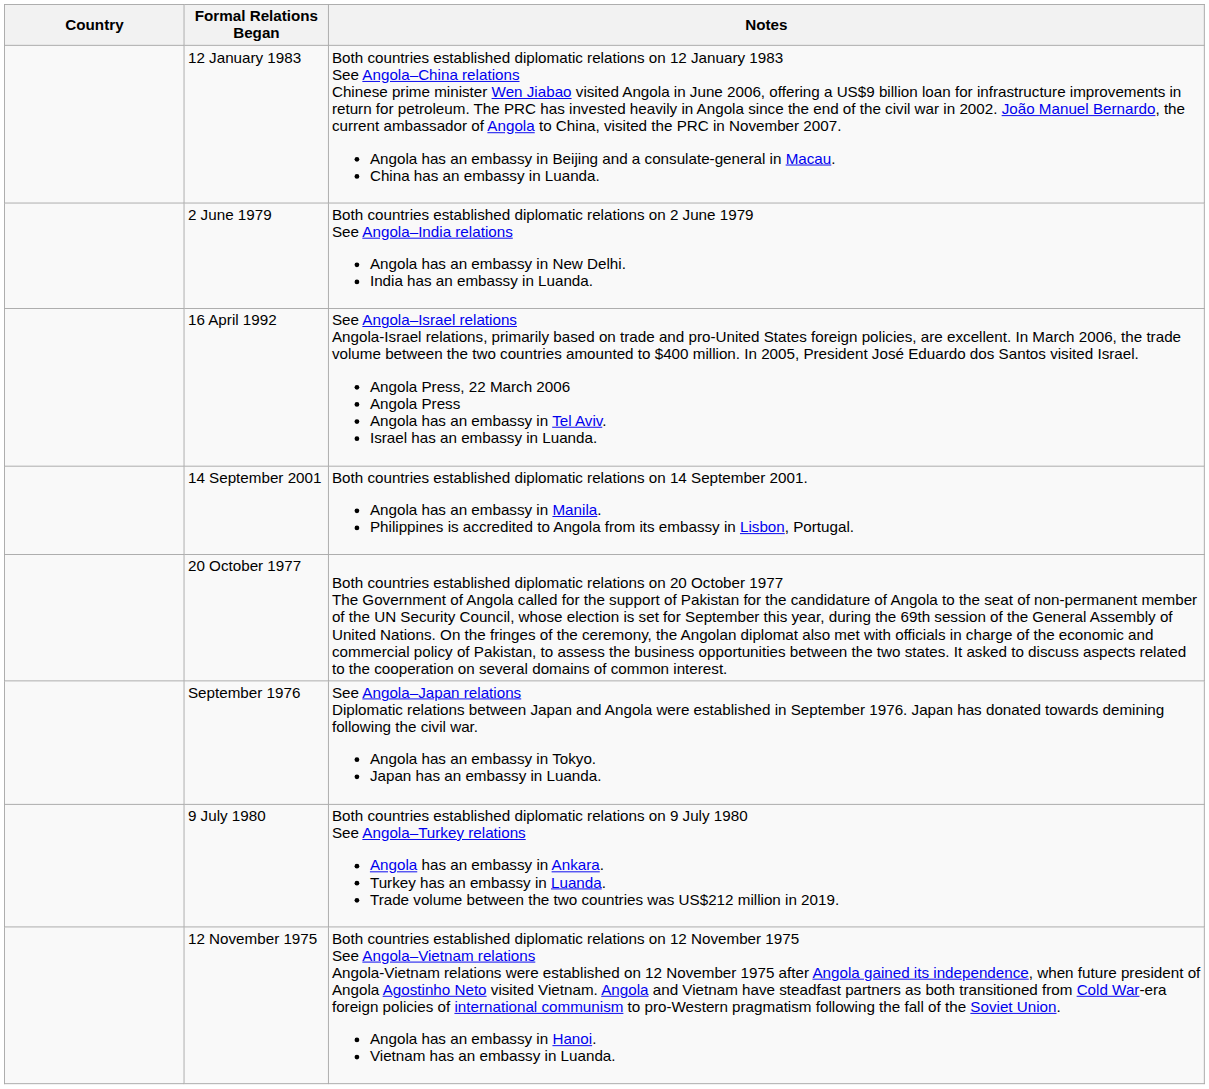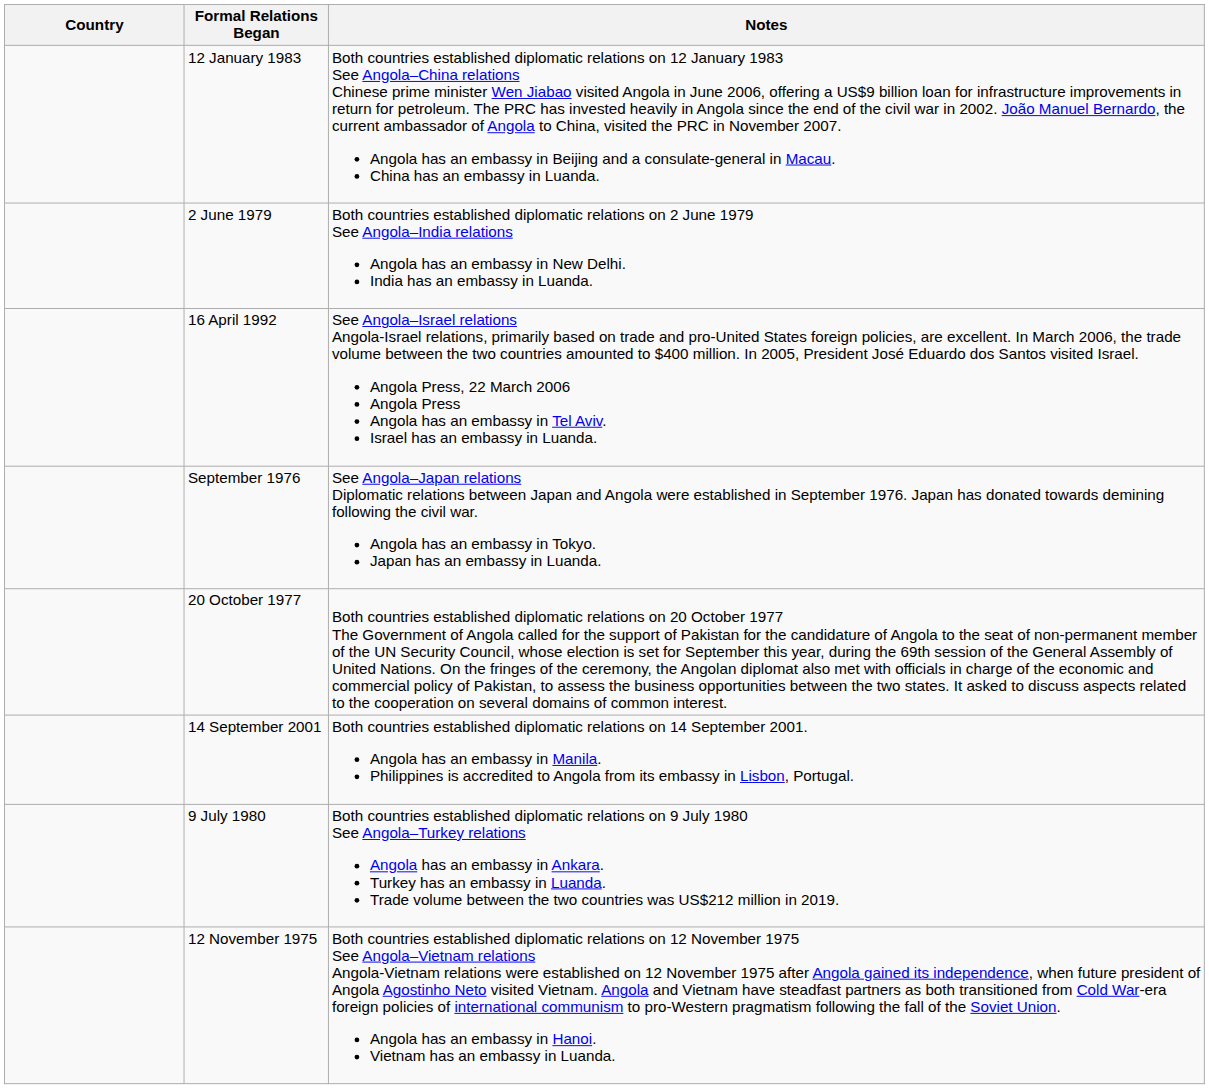rows swapped: September 1976 <-> 14 September 2001
